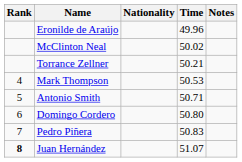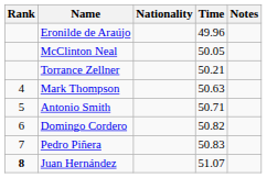McClinton Neal | Time: 50.02 -> 50.05
Mark Thompson | Time: 50.53 -> 50.63
Domingo Cordero | Time: 50.80 -> 50.82
